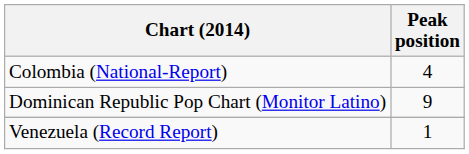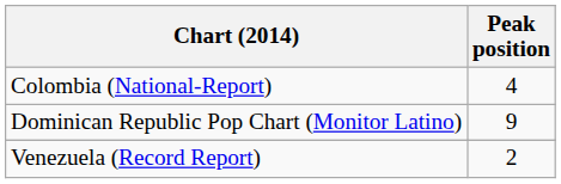Venezuela (Record Report) | Peak position: 1 -> 2
